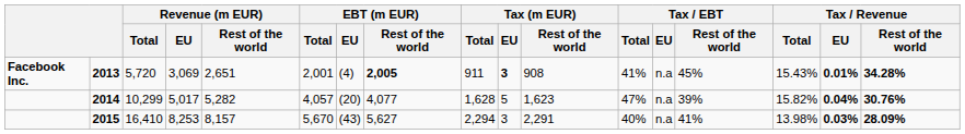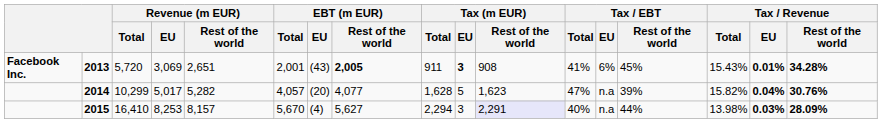2013 | EBT (m EUR) / EU: (4) -> (43)
2013 | Tax / EBT / EU: n.a -> 6%
2015 | EBT (m EUR) / EU: (43) -> (4)
2015 | Tax (m EUR) / Rest of the world: no background -> lavender background
2015 | Tax / EBT / Rest of the world: 41% -> 44%
